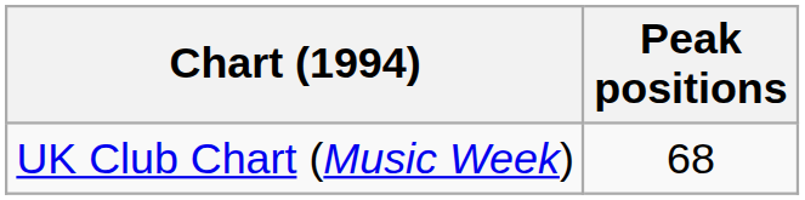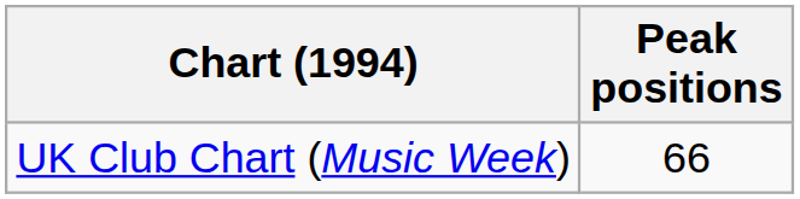UK Club Chart (Music Week) | Peak positions: 68 -> 66
